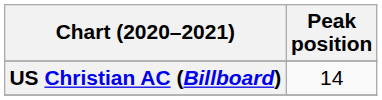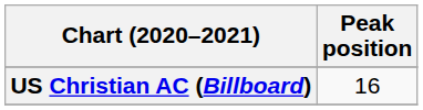US Christian AC (Billboard) | Peak position: 14 -> 16
